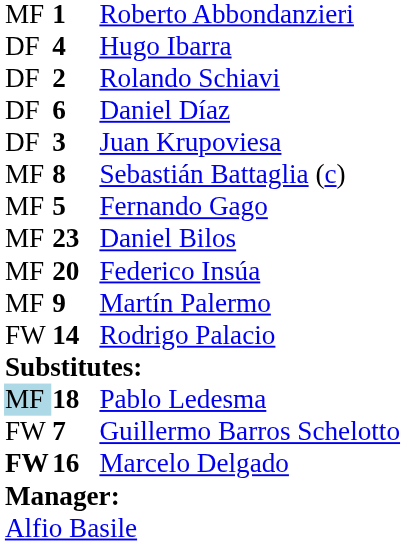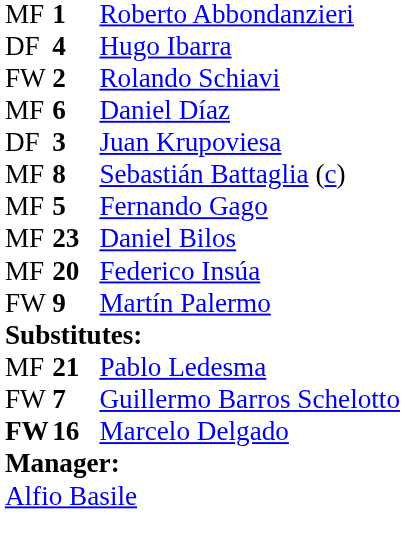Rolando Schiavi | column 1: DF -> FW
Daniel Díaz | column 1: DF -> MF
Martín Palermo | column 1: MF -> FW
- row: FW | 14 | Rodrigo Palacio
Pablo Ledesma | column 1: lightblue background -> no background
Pablo Ledesma | column 2: 18 -> 21
